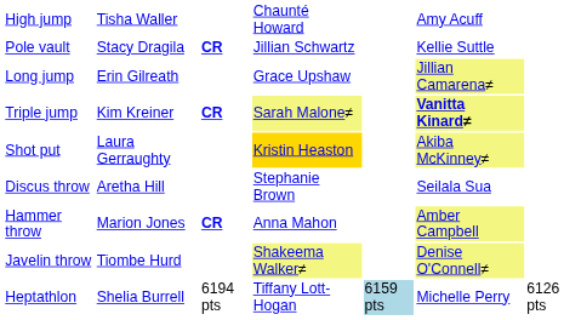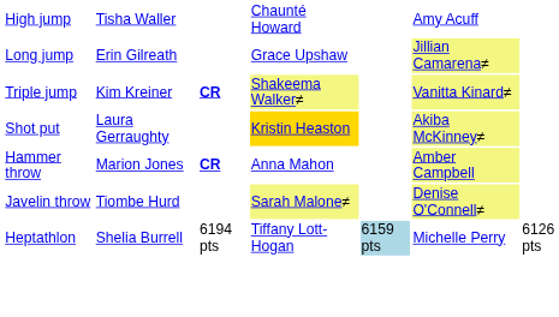- row: Pole vault | Stacy Dragila | CR | Jillian Schwartz | Kellie Suttle
Triple jump | column 4: Sarah Malone≠ -> Shakeema Walker≠
Triple jump | column 6: bold -> normal
- row: Discus throw | Aretha Hill | Stephanie Brown | Seilala Sua
Javelin throw | column 4: Shakeema Walker≠ -> Sarah Malone≠
